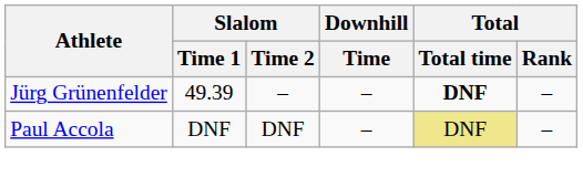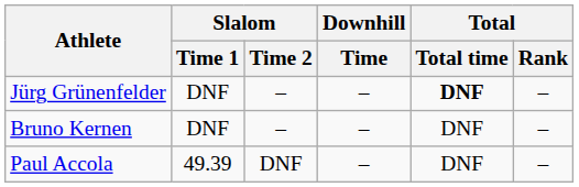Jürg Grünenfelder | Slalom / Time 1: 49.39 -> DNF
+ row: Bruno Kernen | DNF | – | – | DNF | –
Paul Accola | Slalom / Time 1: DNF -> 49.39
Paul Accola | Total / Total time: khaki background -> no background
